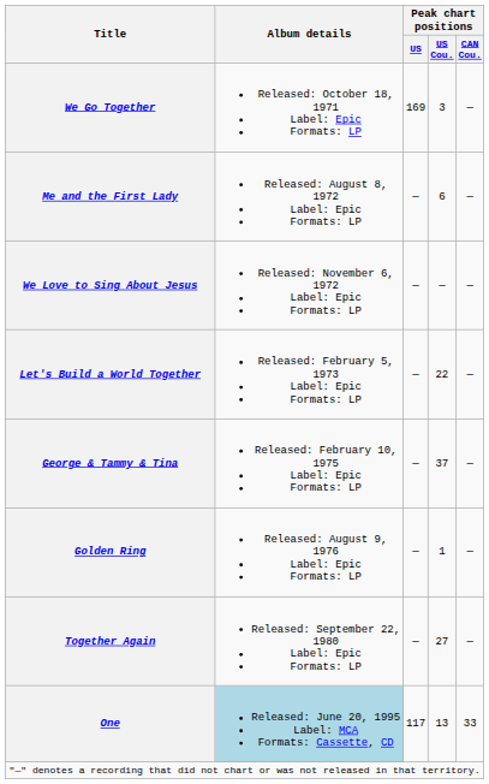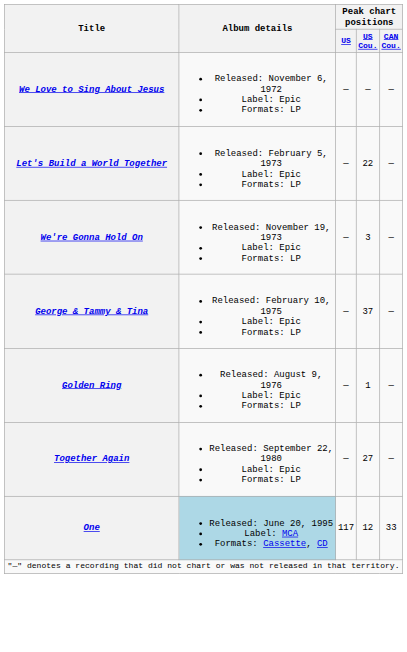- row: We Go Together | Released: October 18, 1971 Label: Epic Formats: LP | 169 | 3 | —
- row: Me and the First Lady | Released: August 8, 1972 Label: Epic Formats: LP | — | 6 | —
+ row: We're Gonna Hold On | Released: November 19, 1973 Label: Epic Formats: LP | — | 3 | —
One | Peak chart positions / US Cou.: 13 -> 12
